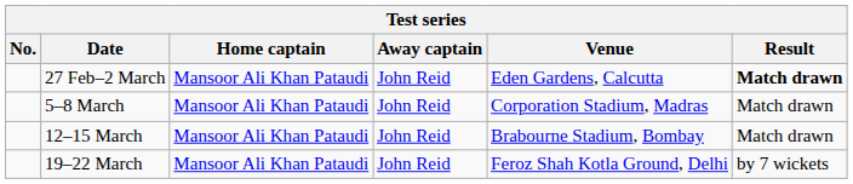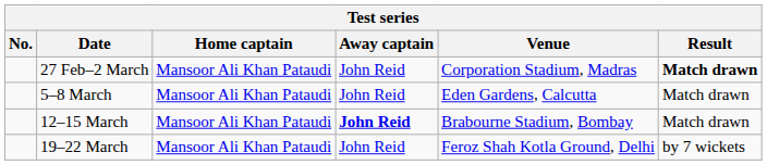27 Feb–2 March | Venue: Eden Gardens, Calcutta -> Corporation Stadium, Madras
5–8 March | Venue: Corporation Stadium, Madras -> Eden Gardens, Calcutta
12–15 March | Away captain: normal -> bold
